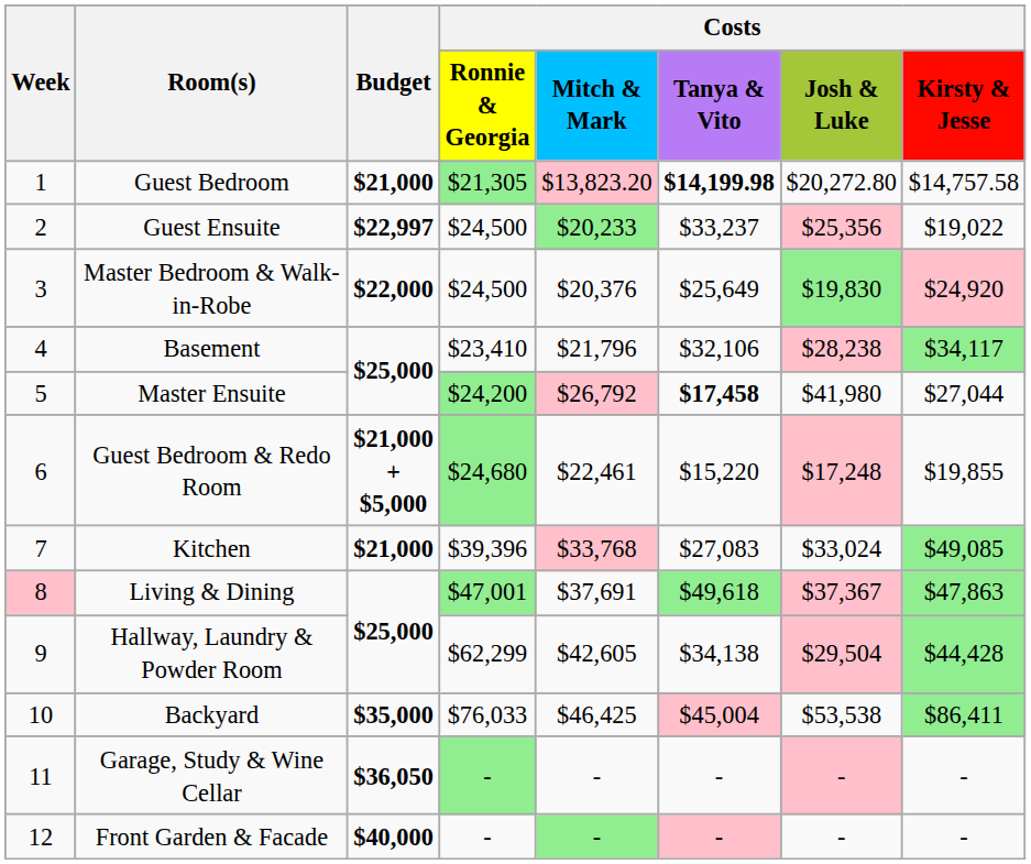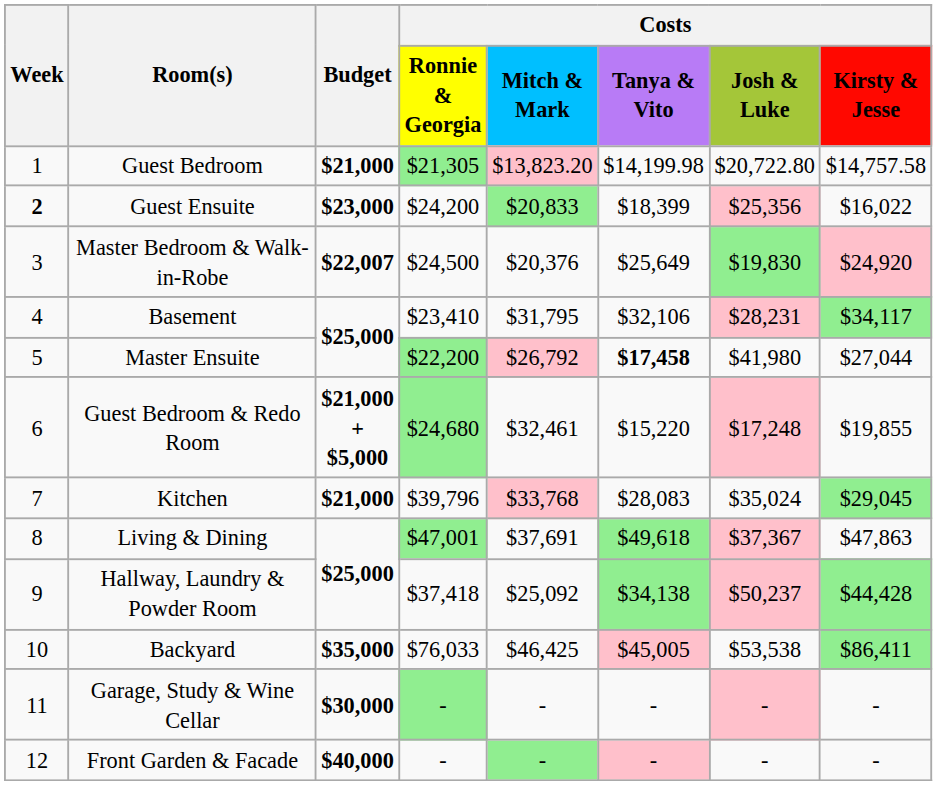Guest Bedroom | Costs / Tanya & Vito: bold -> normal
Guest Bedroom | Costs / Josh & Luke: $20,272.80 -> $20,722.80
Guest Ensuite | Week: normal -> bold
Guest Ensuite | Budget: $22,997 -> $23,000
Guest Ensuite | Costs / Ronnie & Georgia: $24,500 -> $24,200
Guest Ensuite | Costs / Mitch & Mark: $20,233 -> $20,833
Guest Ensuite | Costs / Tanya & Vito: $33,237 -> $18,399
Guest Ensuite | Costs / Kirsty & Jesse: $19,022 -> $16,022
Master Bedroom & Walk-in-Robe | Budget: $22,000 -> $22,007
Basement | Costs / Mitch & Mark: $21,796 -> $31,795
Basement | Costs / Josh & Luke: $28,238 -> $28,231
Master Ensuite | Costs / Ronnie & Georgia: $24,200 -> $22,200
Guest Bedroom & Redo Room | Costs / Mitch & Mark: $22,461 -> $32,461
Kitchen | Costs / Ronnie & Georgia: $39,396 -> $39,796
Kitchen | Costs / Tanya & Vito: $27,083 -> $28,083
Kitchen | Costs / Josh & Luke: $33,024 -> $35,024
Kitchen | Costs / Kirsty & Jesse: $49,085 -> $29,045
Living & Dining | Week: pink background -> no background
Living & Dining | Costs / Kirsty & Jesse: lightgreen background -> no background
Hallway, Laundry & Powder Room | Costs / Ronnie & Georgia: $62,299 -> $37,418
Hallway, Laundry & Powder Room | Costs / Mitch & Mark: $42,605 -> $25,092
Hallway, Laundry & Powder Room | Costs / Tanya & Vito: no background -> lightgreen background
Hallway, Laundry & Powder Room | Costs / Josh & Luke: $29,504 -> $50,237
Backyard | Costs / Tanya & Vito: $45,004 -> $45,005
Garage, Study & Wine Cellar | Budget: $36,050 -> $30,000
